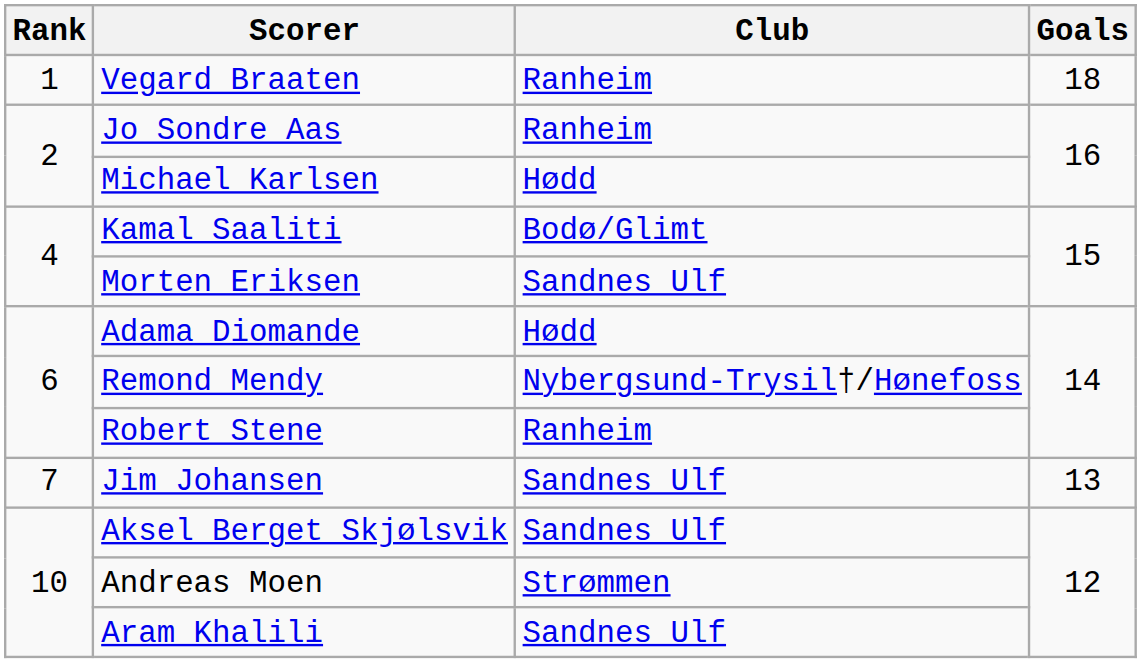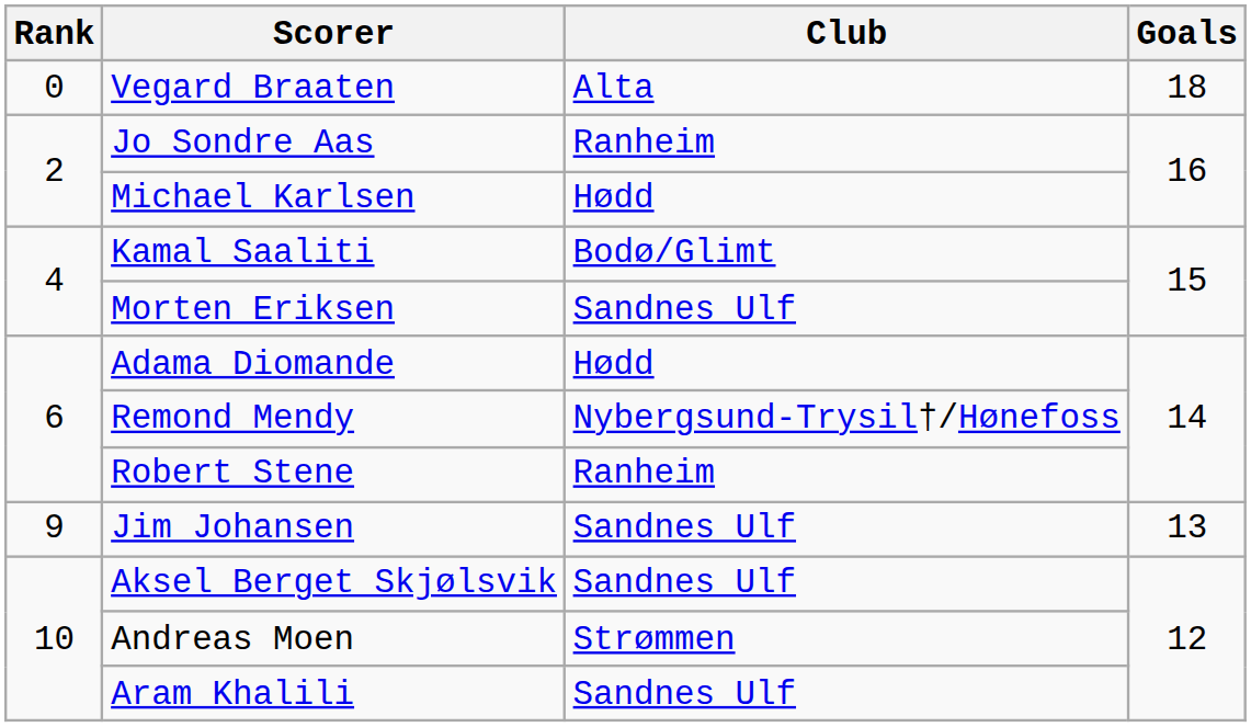Vegard Braaten | Rank: 1 -> 0
Vegard Braaten | Club: Ranheim -> Alta
Jim Johansen | Rank: 7 -> 9
